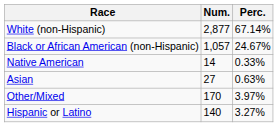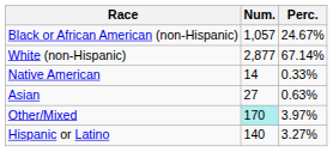rows swapped: White (non-Hispanic) <-> Black or African American (non-Hispanic)
Other/Mixed | Num.: no background -> paleturquoise background
